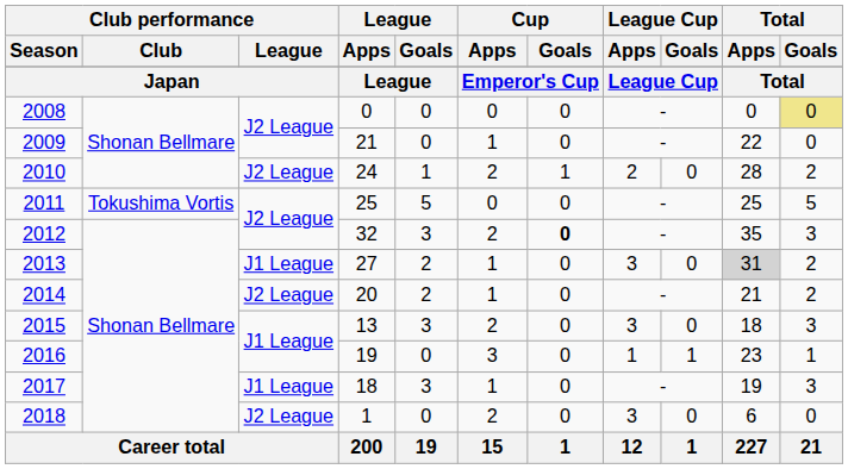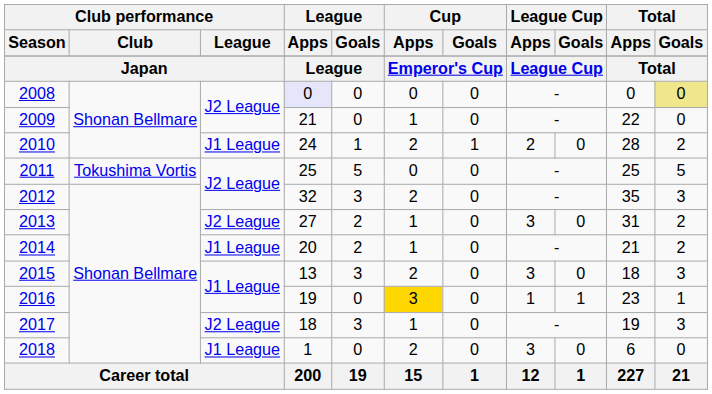2008 | League / Apps: no background -> lavender background
2010 | Club performance / League: J2 League -> J1 League
2012 | Cup / Goals: bold -> normal
2013 | Club performance / League: J1 League -> J2 League
2013 | Total / Apps: lightgrey background -> no background
2014 | Club performance / League: J2 League -> J1 League
2016 | Cup / Apps: no background -> gold background
2017 | Club performance / League: J1 League -> J2 League
2018 | Club performance / League: J2 League -> J1 League
